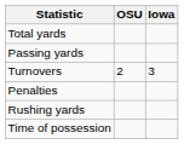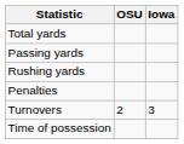rows swapped: Rushing yards <-> Turnovers
